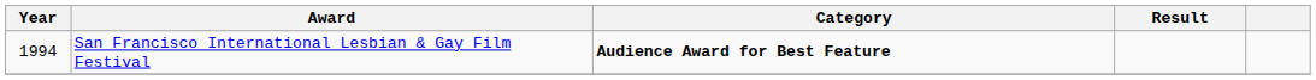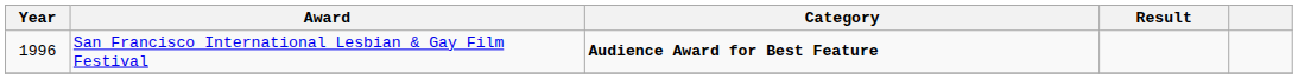San Francisco International Lesbian & Gay Film Festival | Year: 1994 -> 1996
